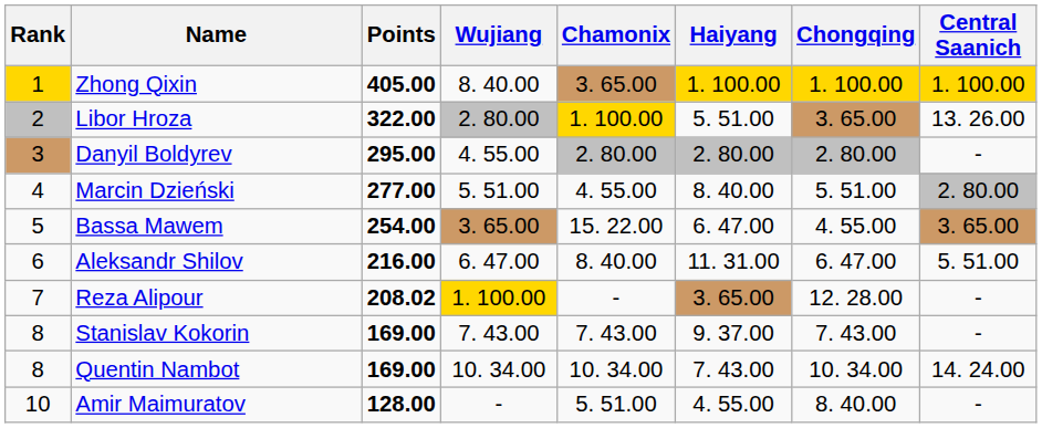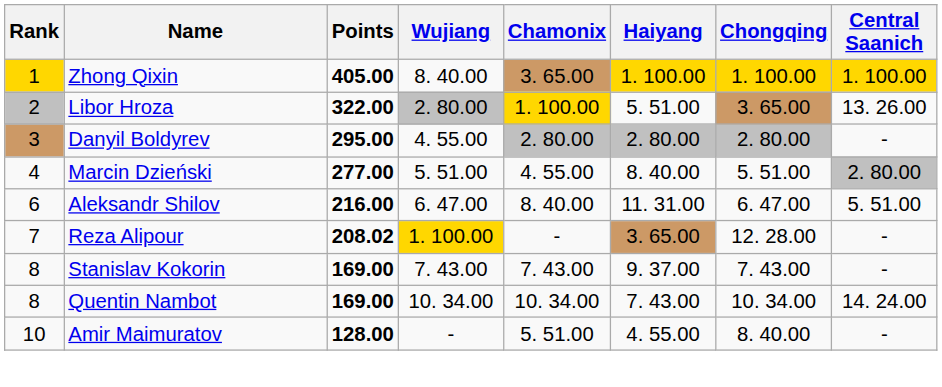- row: 5 | Bassa Mawem | 254.00 | 3. 65.00 | 15. 22.00 | 6. 47.00 | 4. 55.00 | 3. 65.00
